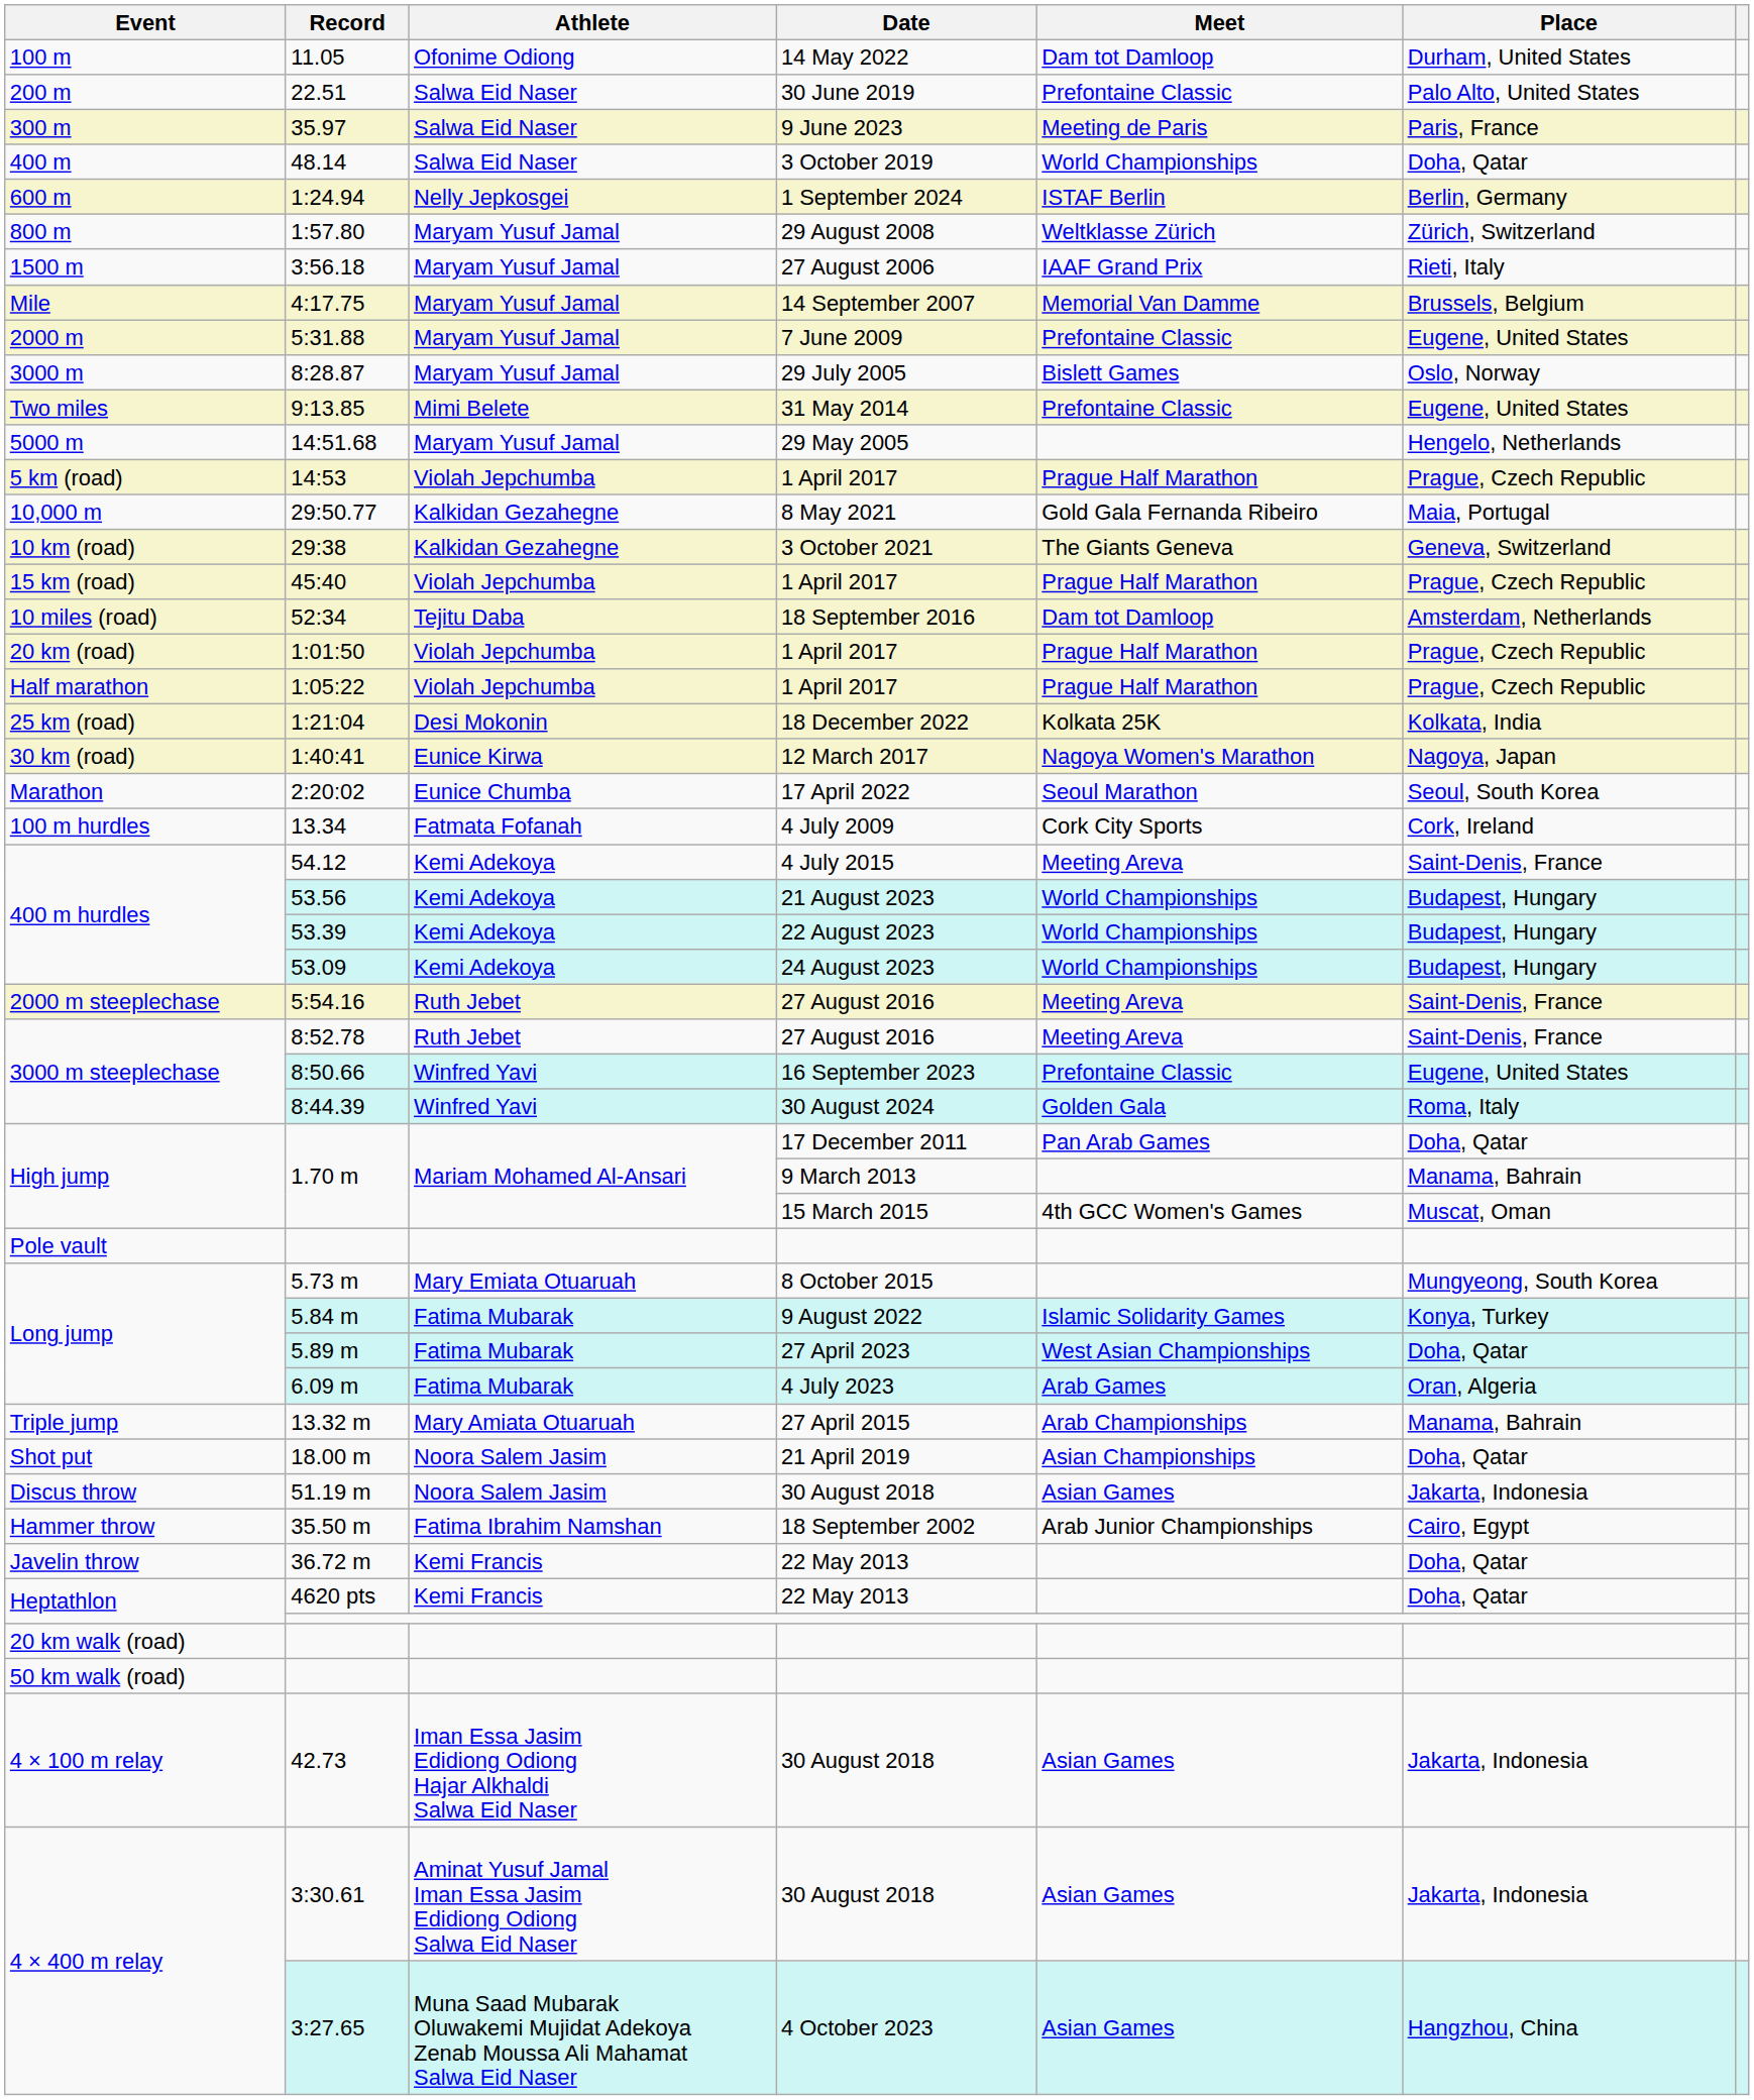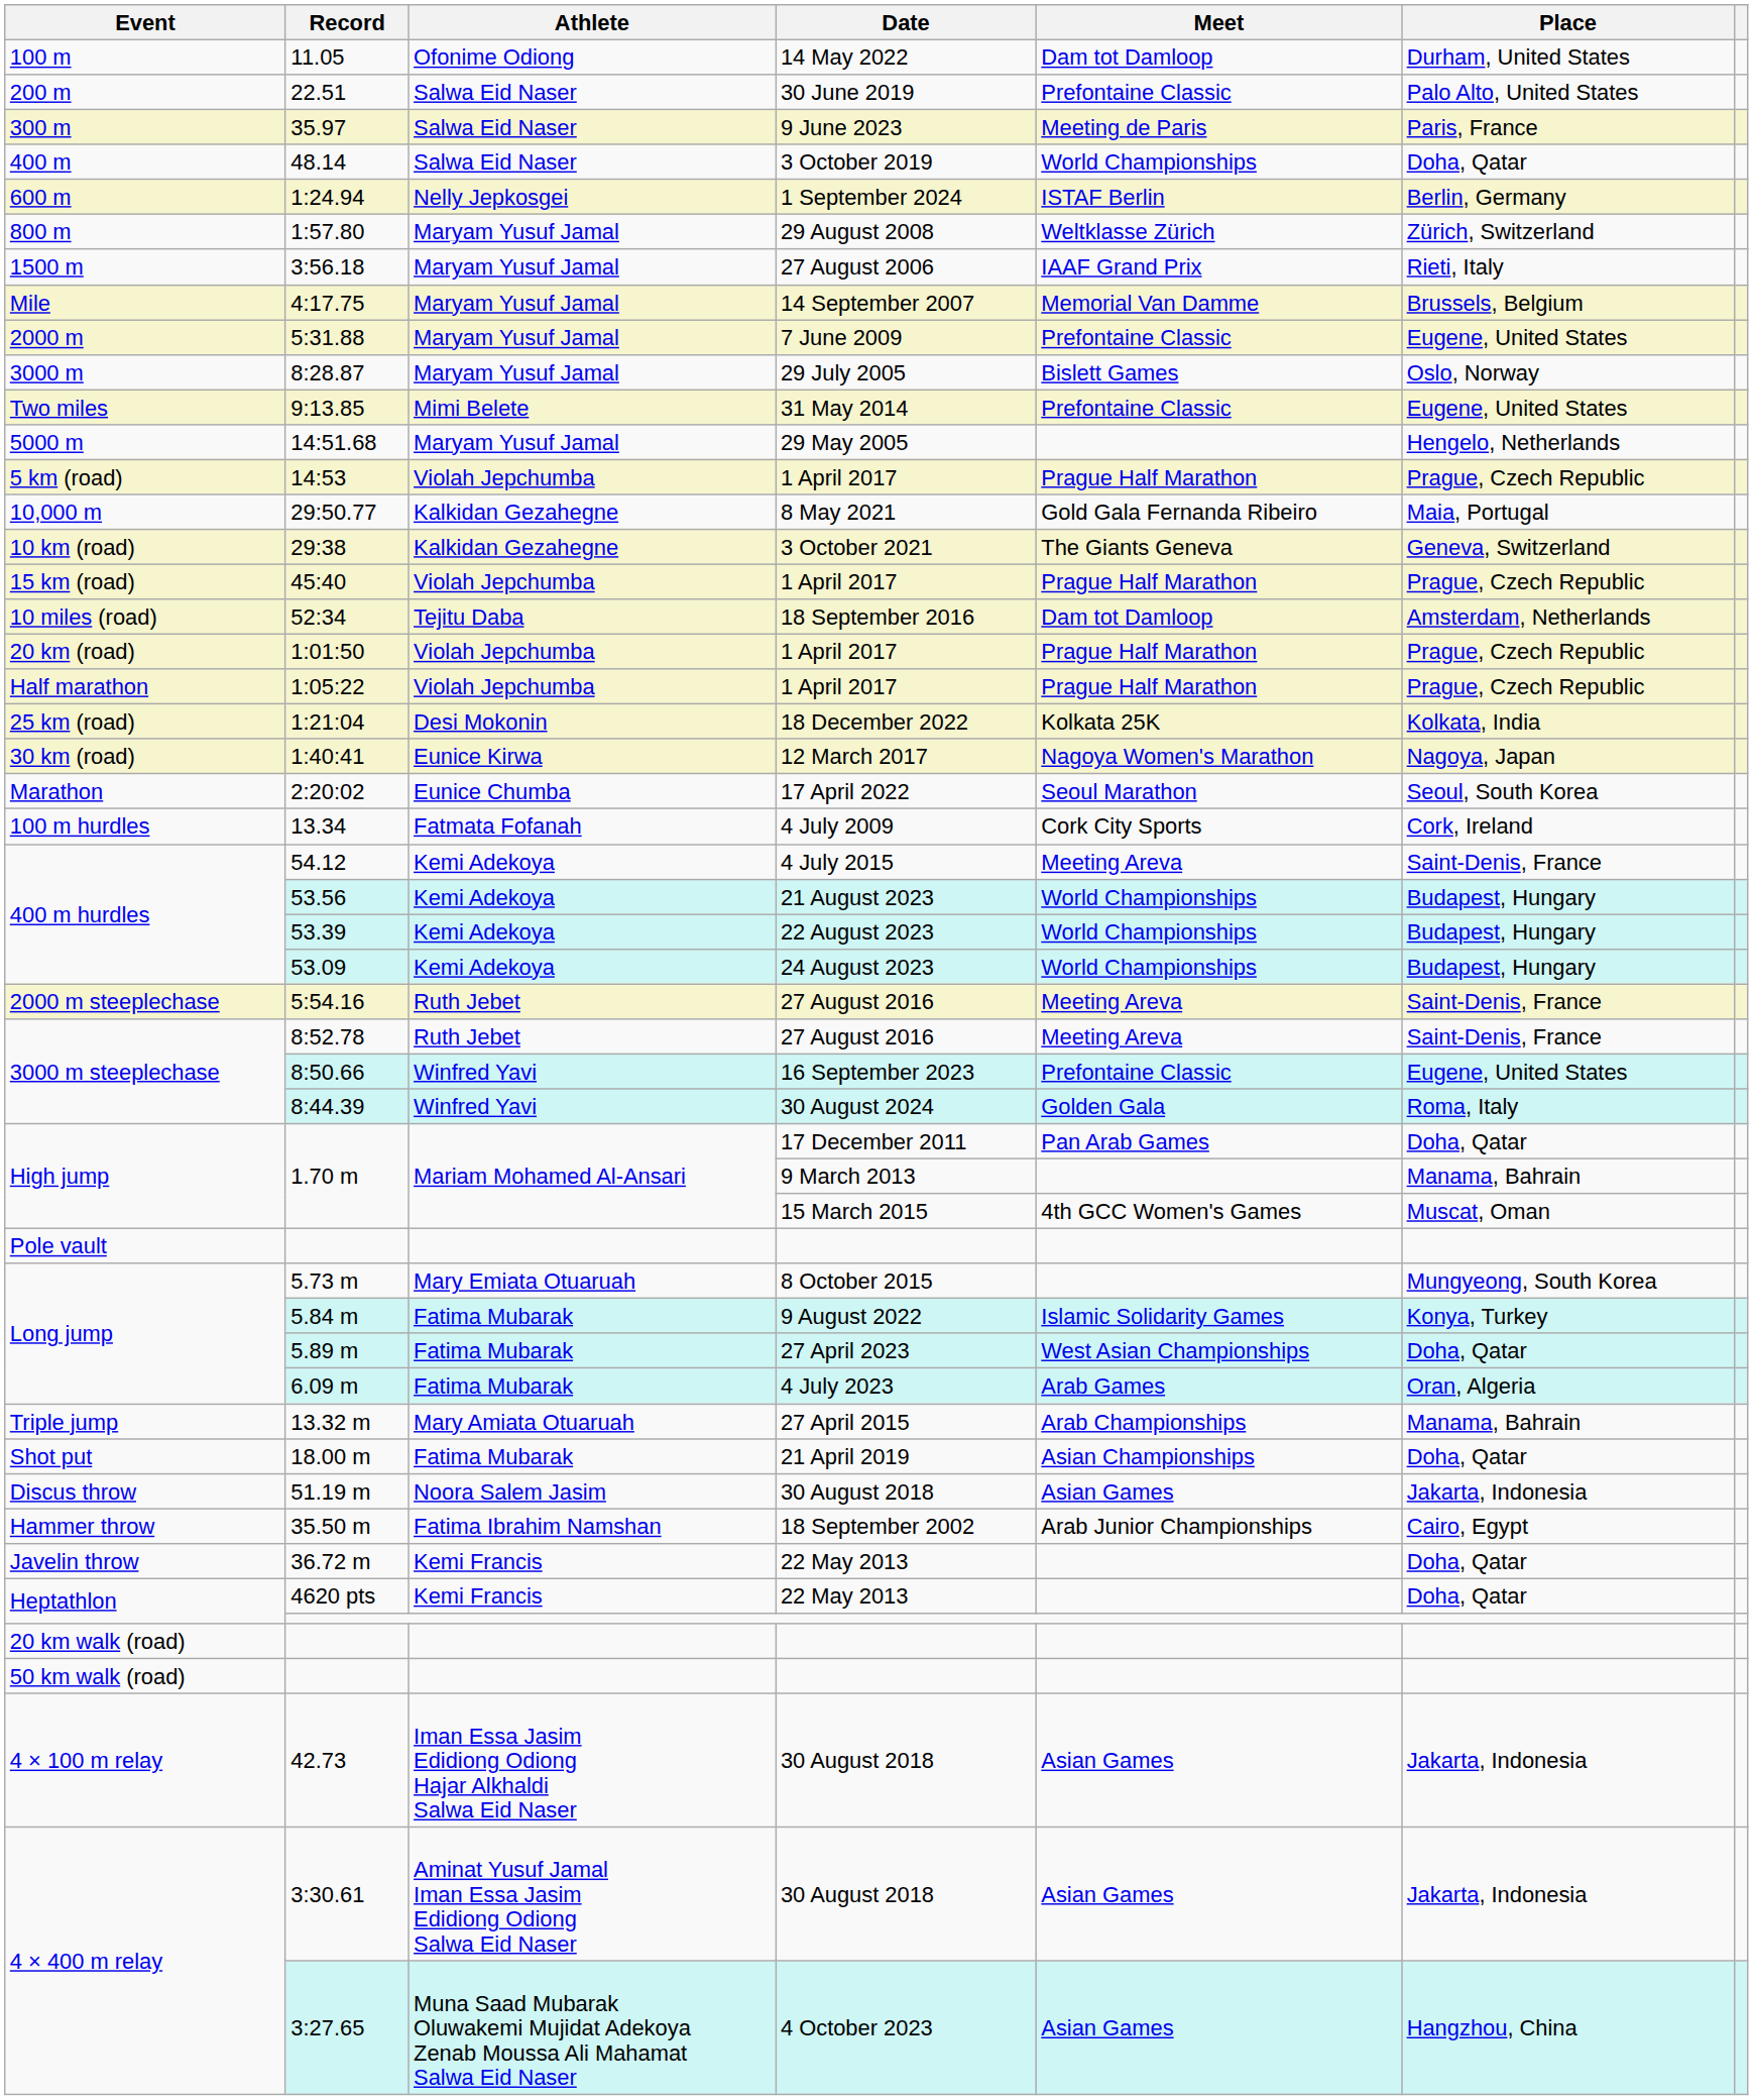18.00 m | Athlete: Noora Salem Jasim -> Fatima Mubarak
